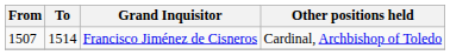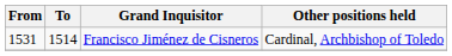Francisco Jiménez de Cisneros | From: 1507 -> 1531
